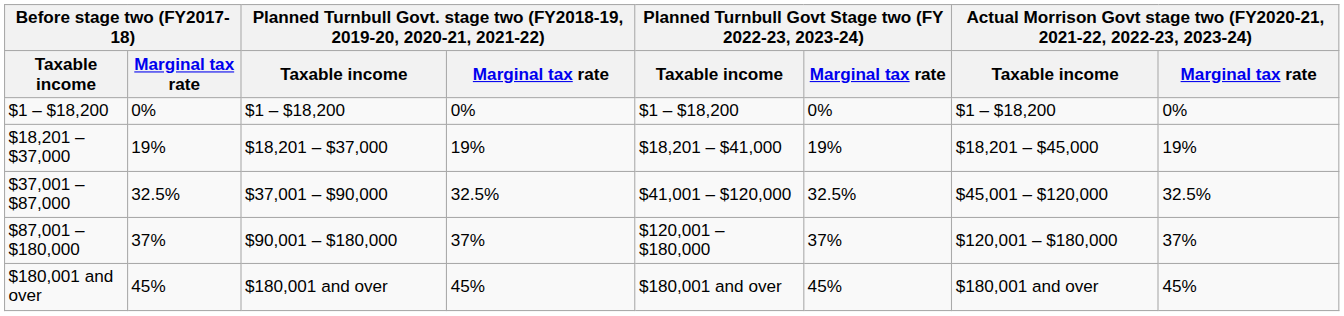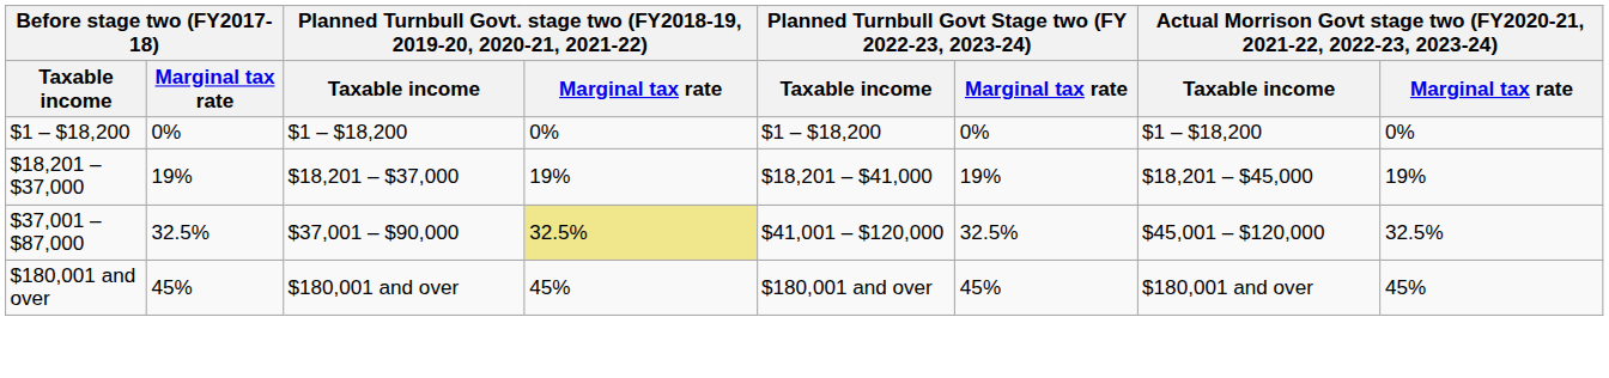$37,001 – $87,000 | column 4: no background -> khaki background
- row: $87,001 – $180,000 | 37% | $90,001 – $180,000 | 37% | $120,001 – $180,000 | 37% | $120,001 – $180,000 | 37%
